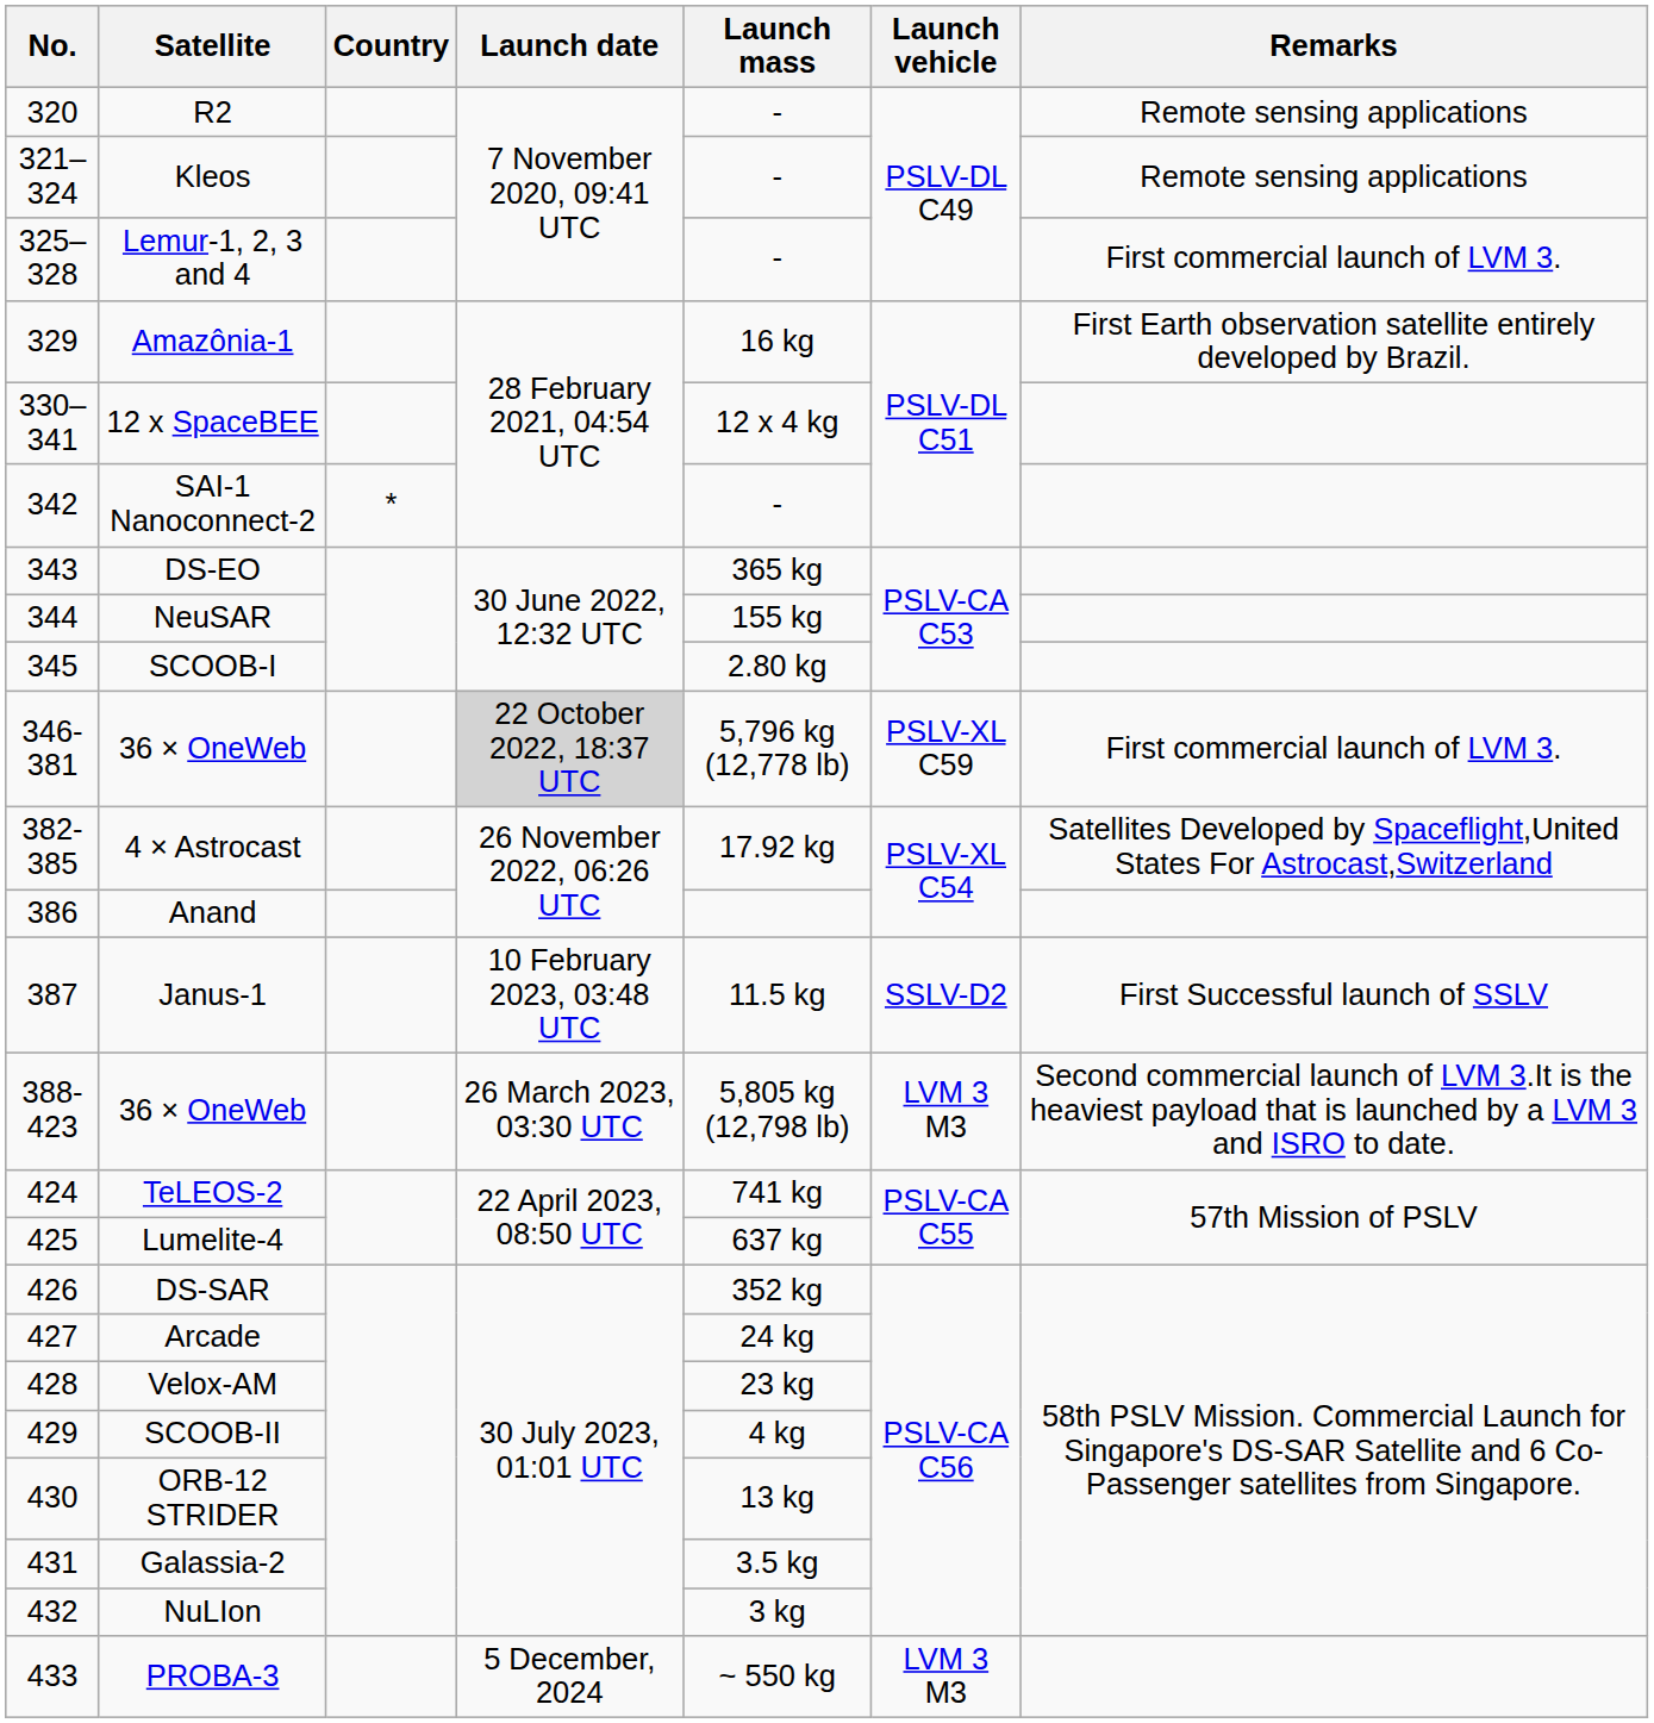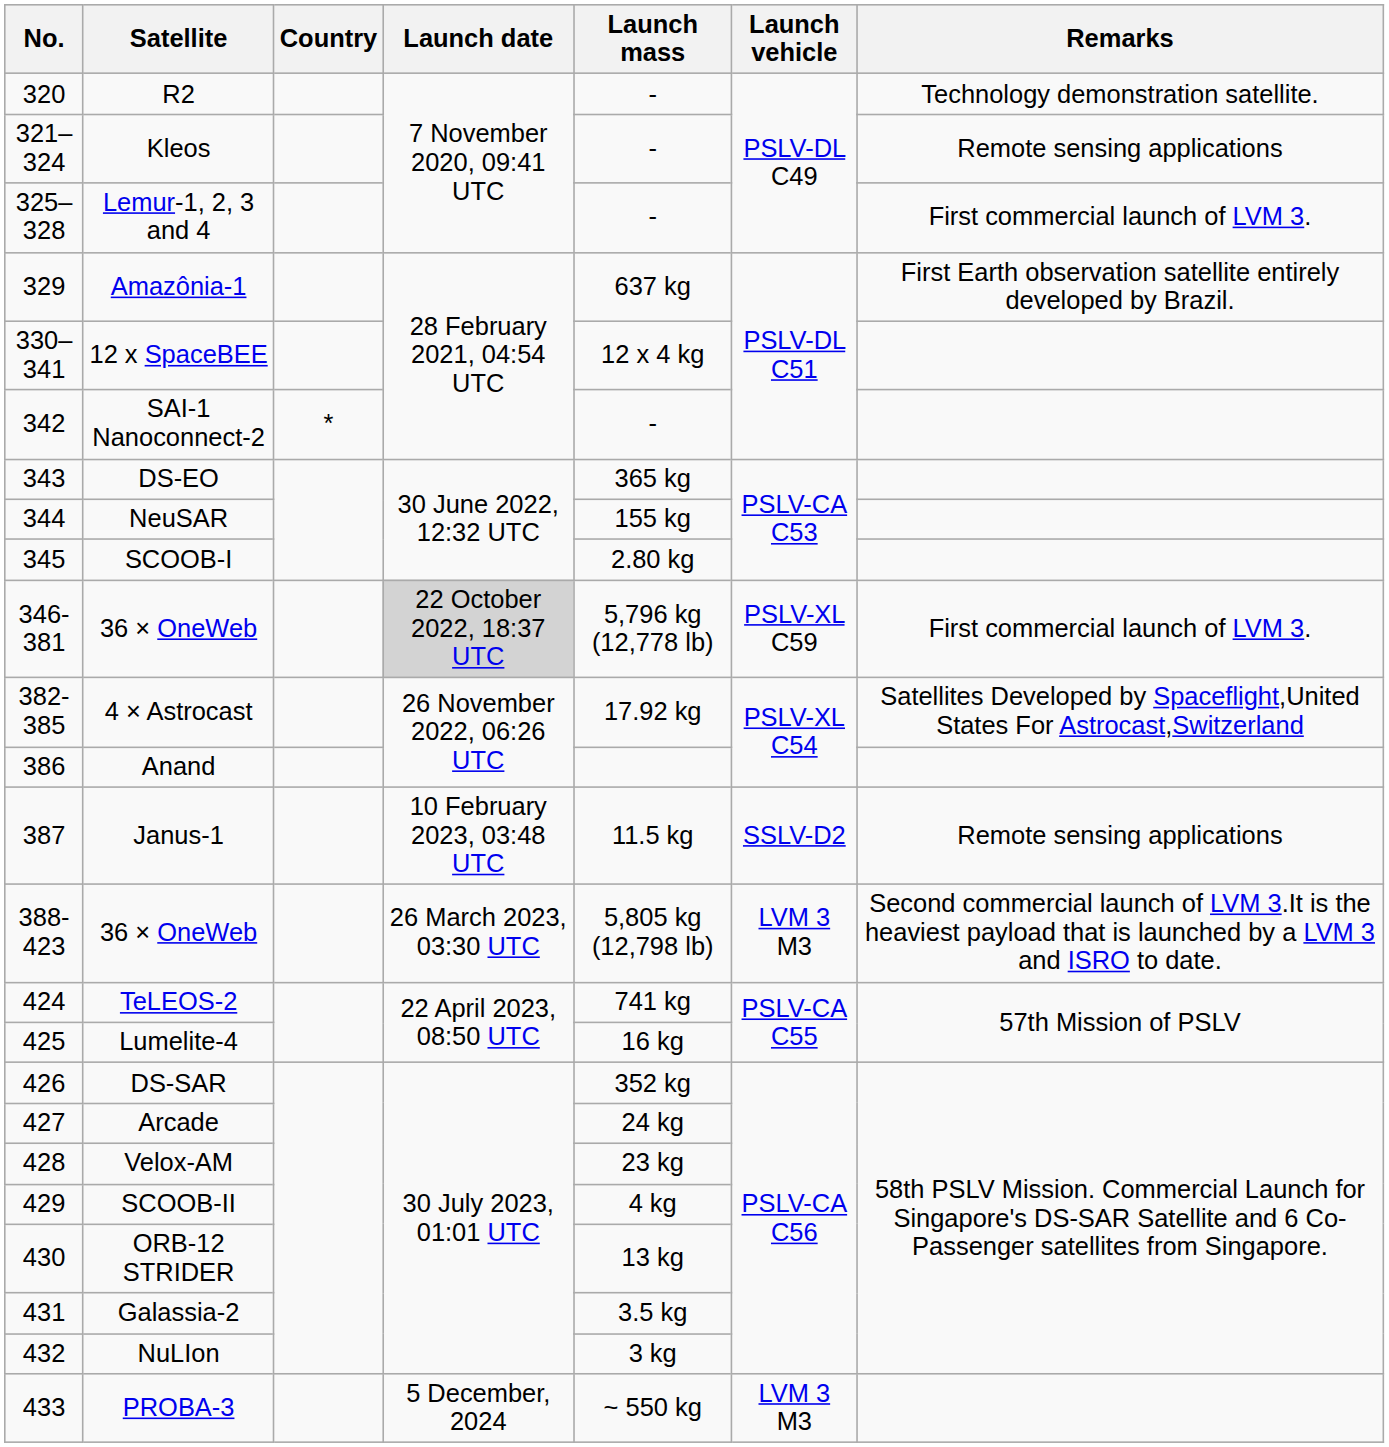R2 | Remarks: Remote sensing applications -> Technology demonstration satellite.
Amazônia-1 | Launch mass: 16 kg -> 637 kg
Janus-1 | Remarks: First Successful launch of SSLV -> Remote sensing applications
Lumelite-4 | Launch mass: 637 kg -> 16 kg
